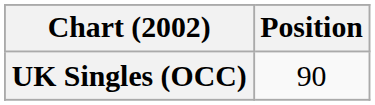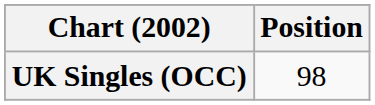UK Singles (OCC) | Position: 90 -> 98
